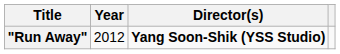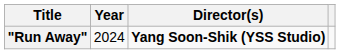"Run Away" | Year: 2012 -> 2024
